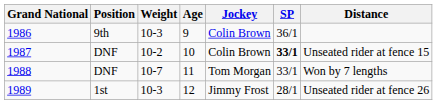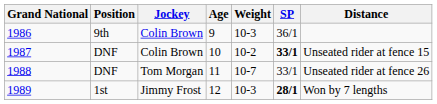columns swapped: Jockey <-> Weight
1988 | Distance: Won by 7 lengths -> Unseated rider at fence 26
1989 | SP: normal -> bold
1989 | Distance: Unseated rider at fence 26 -> Won by 7 lengths
